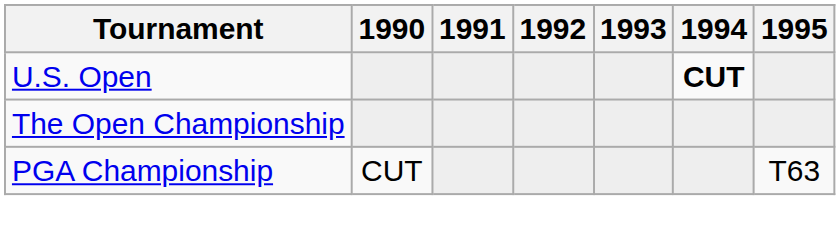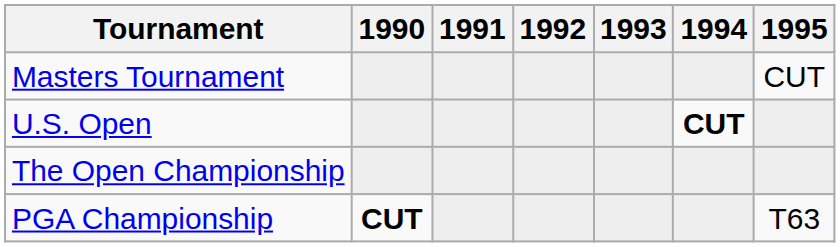+ row: Masters Tournament | CUT
PGA Championship | 1990: normal -> bold
